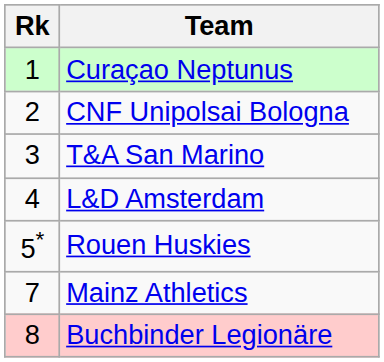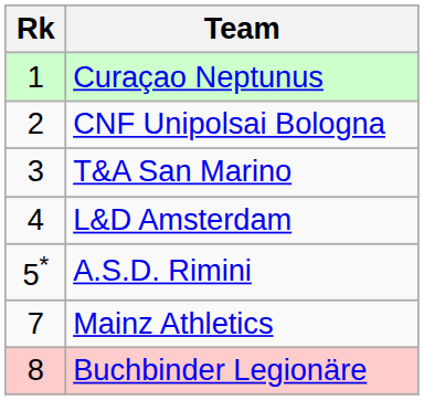+ row: 5* | A.S.D. Rimini
- row: 5* | Rouen Huskies
